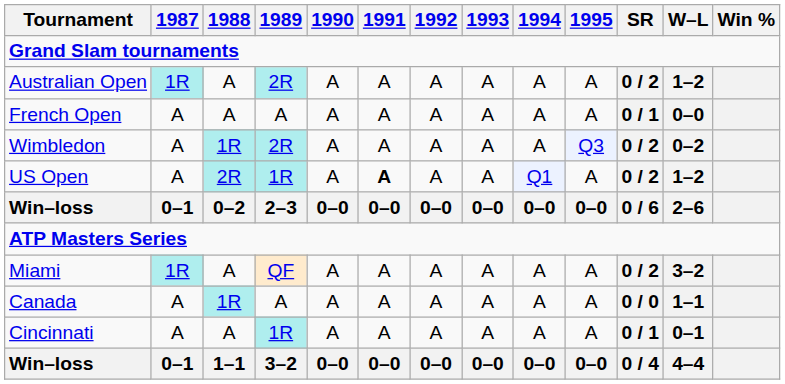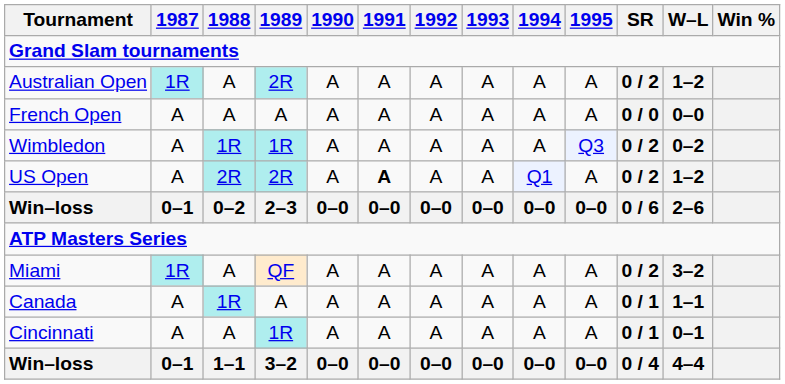French Open | SR: 0 / 1 -> 0 / 0
Wimbledon | 1989: 2R -> 1R
US Open | 1989: 1R -> 2R
Canada | SR: 0 / 0 -> 0 / 1
